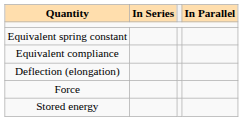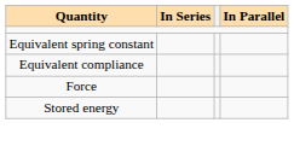- row: Deflection (elongation)
